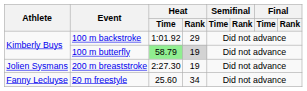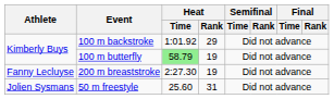100 m butterfly | Heat / Rank: lightgrey background -> no background
200 m breaststroke | Athlete: Jolien Sysmans -> Fanny Lecluyse
50 m freestyle | Athlete: Fanny Lecluyse -> Jolien Sysmans
50 m freestyle | Heat / Rank: 34 -> 31
